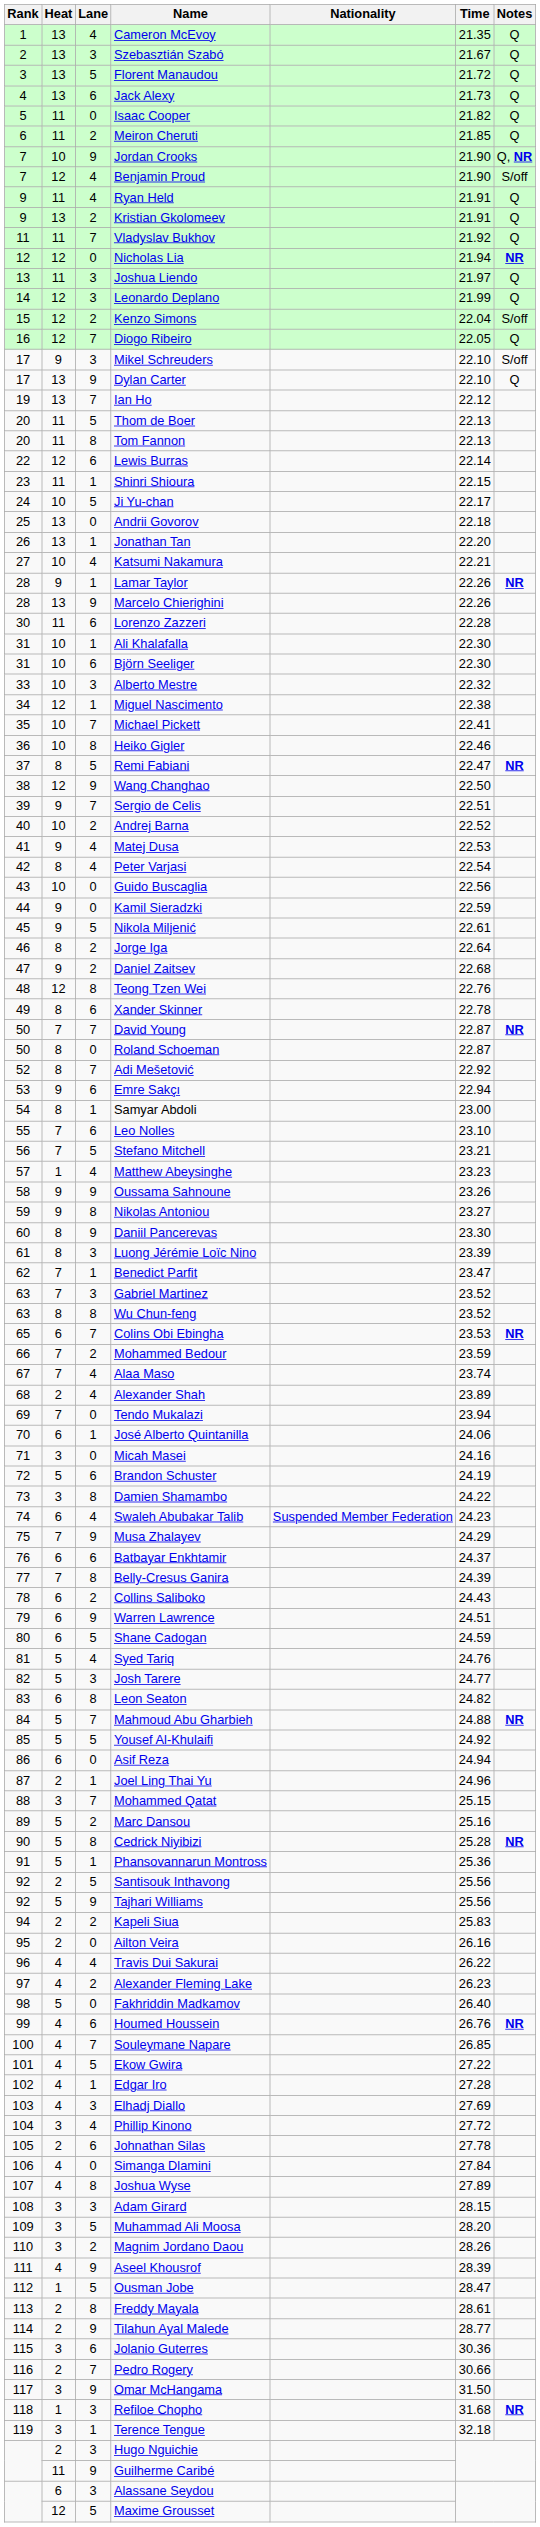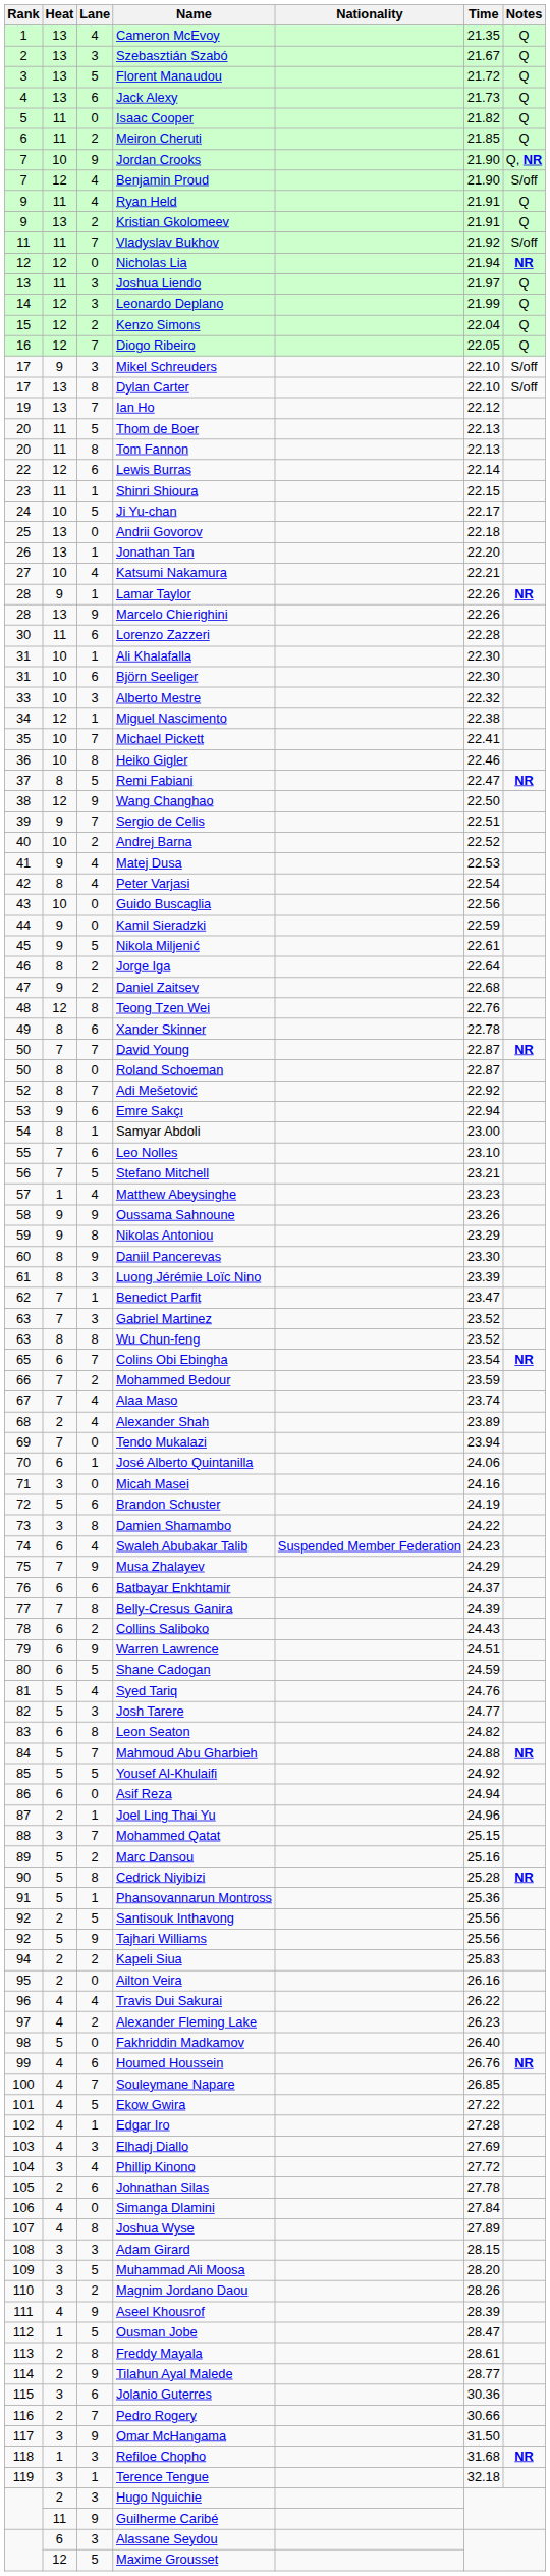Vladyslav Bukhov | Notes: Q -> S/off
Kenzo Simons | Notes: S/off -> Q
Dylan Carter | Lane: 9 -> 8
Dylan Carter | Notes: Q -> S/off
Nikolas Antoniou | Time: 23.27 -> 23.29
Colins Obi Ebingha | Time: 23.53 -> 23.54
